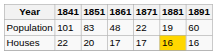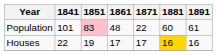Population | 1851: no background -> pink background
Population | 1881: 19 -> 60
Population | 1891: 60 -> 61
Houses | 1851: 20 -> 19
